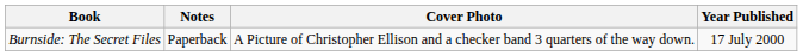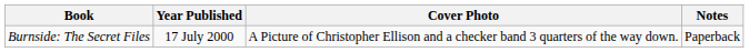columns swapped: Year Published <-> Notes
